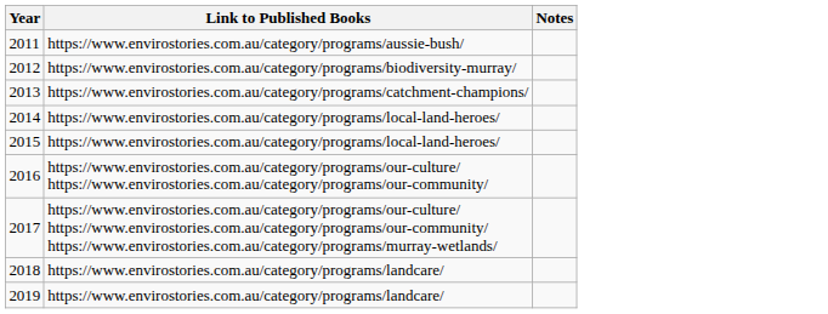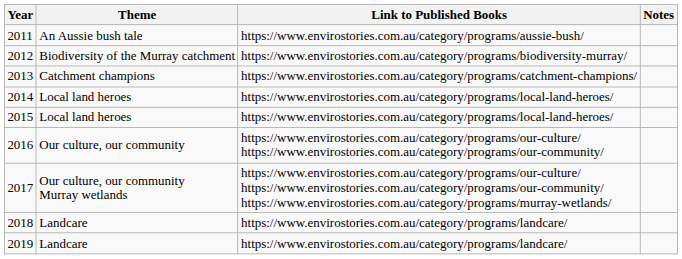+ column: Theme | An Aussie bush tale | Biodiversity of the Murray catchment | Catchment champions | Local land heroes | Local land heroes | Our culture, our community | Our culture, our community Murray wetlands | Landcare | Landcare
